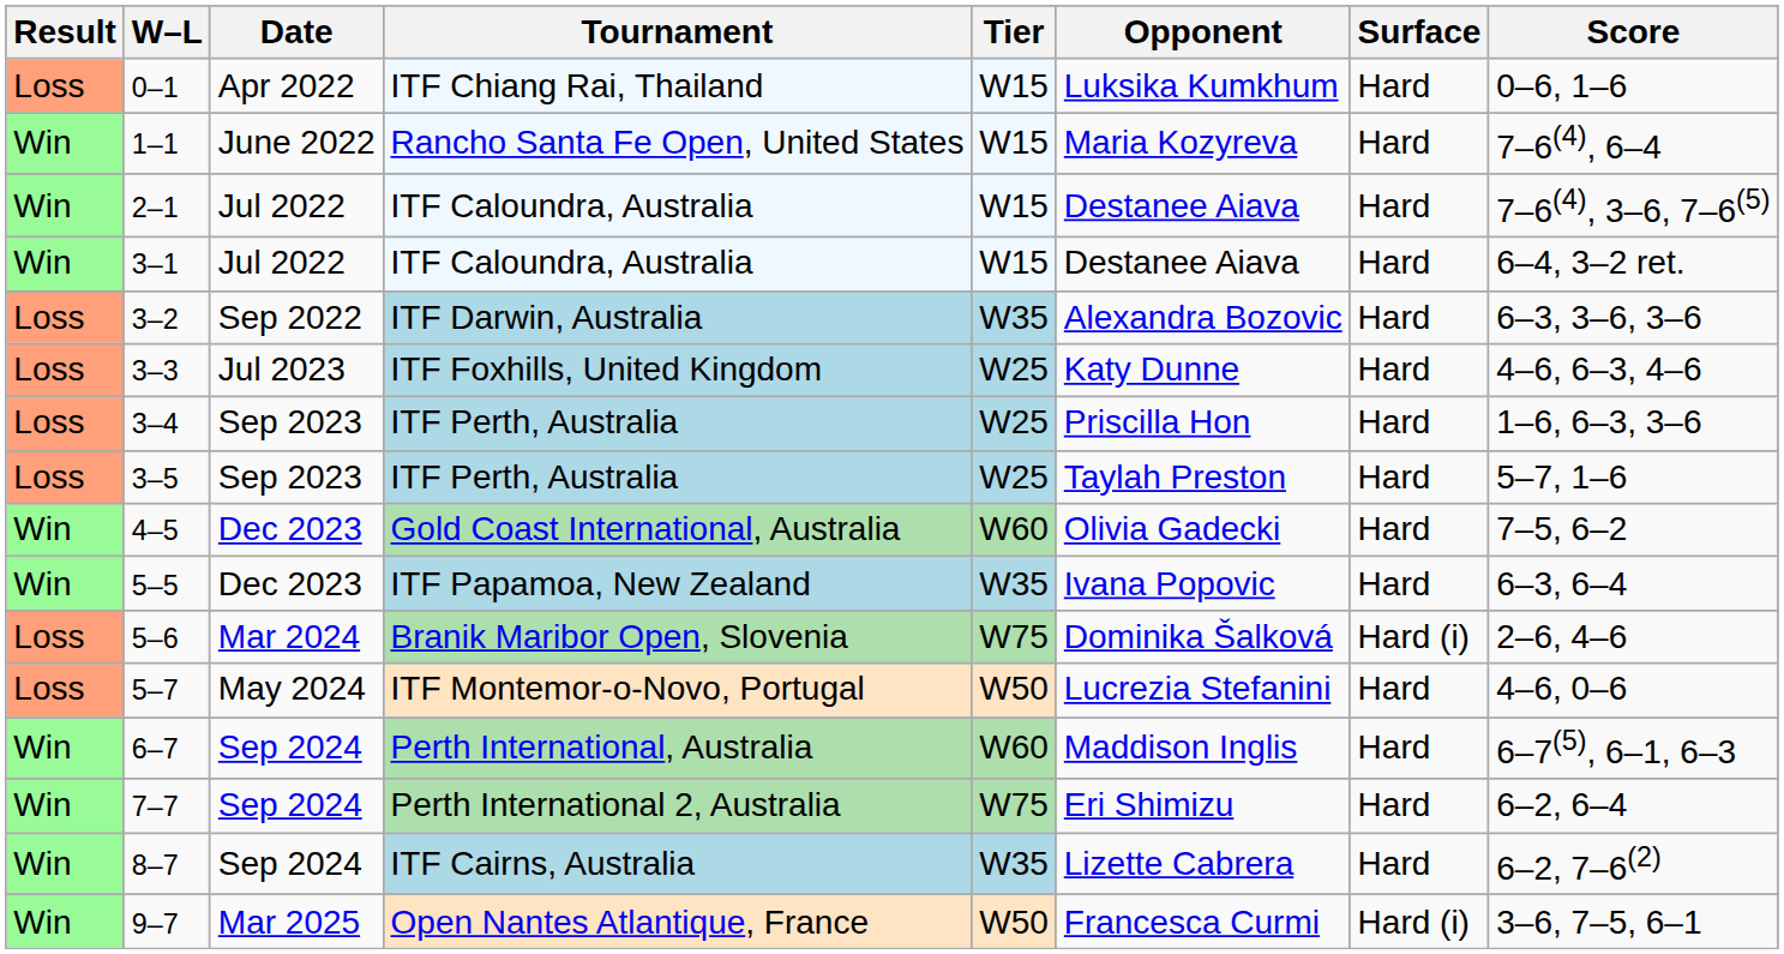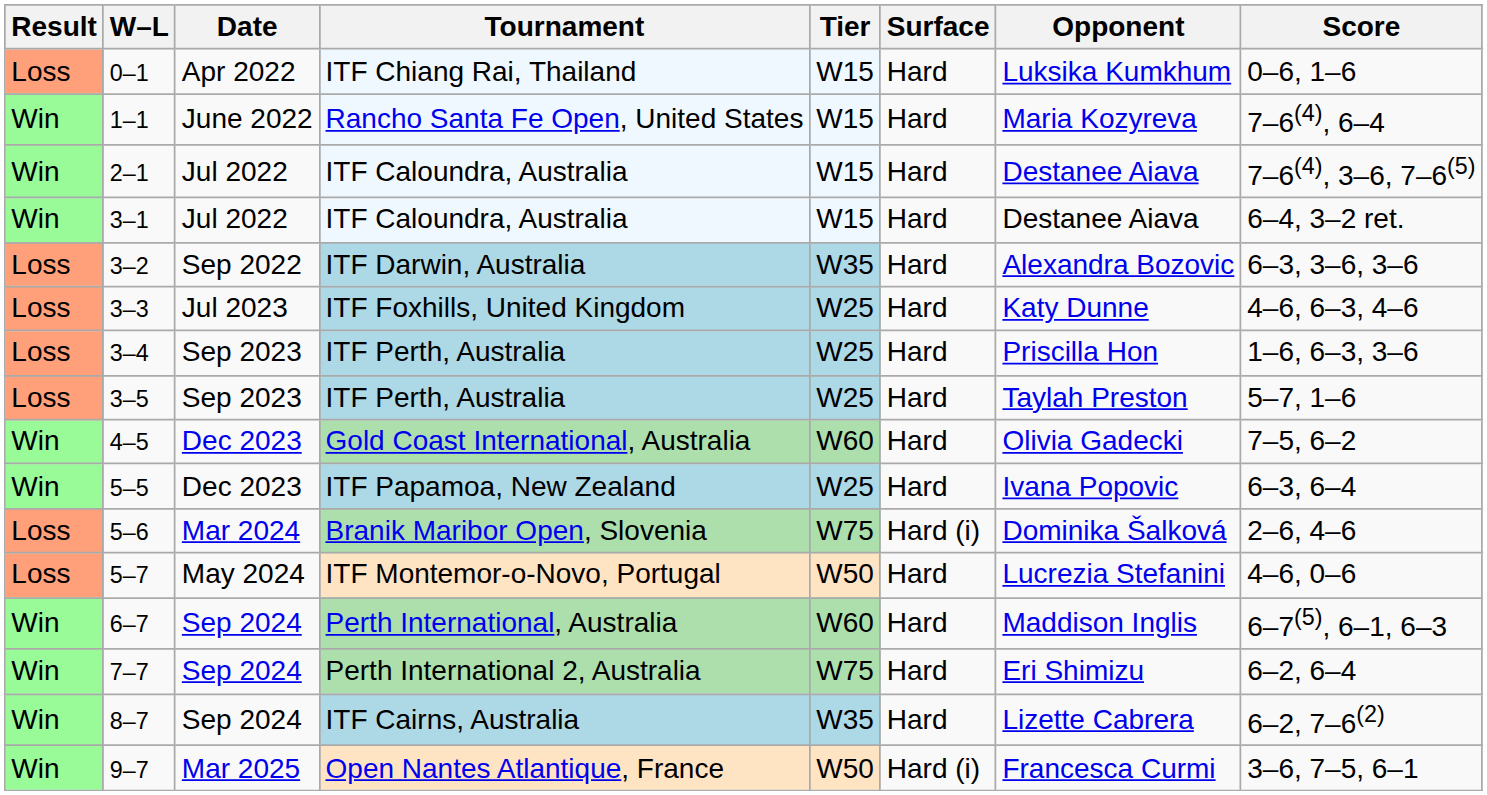columns swapped: Surface <-> Opponent
5–5 | Tier: W35 -> W25
